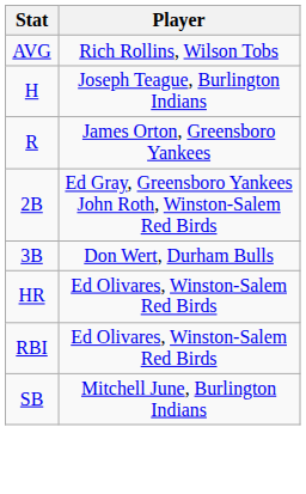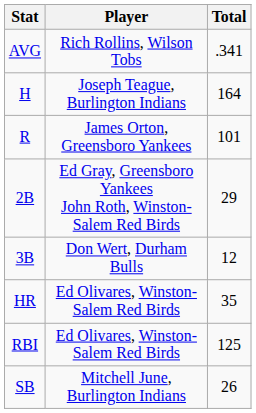+ column: Total | .341 | 164 | 101 | 29 | 12 | 35 | 125 | 26
